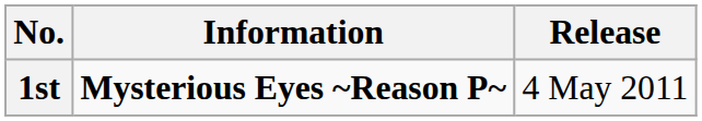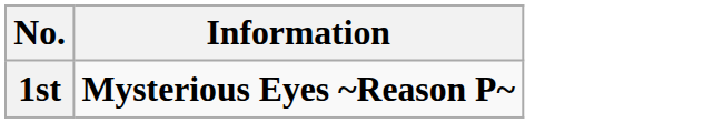- column: Release | 4 May 2011
